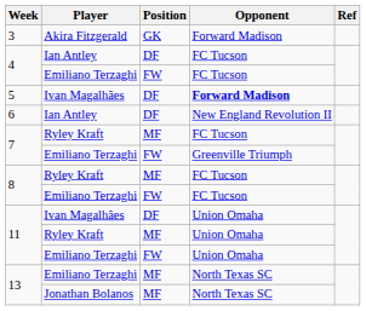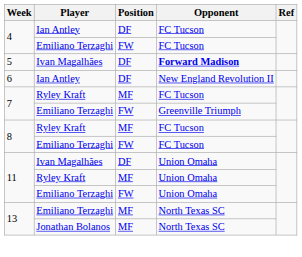- row: 3 | Akira Fitzgerald | GK | Forward Madison
